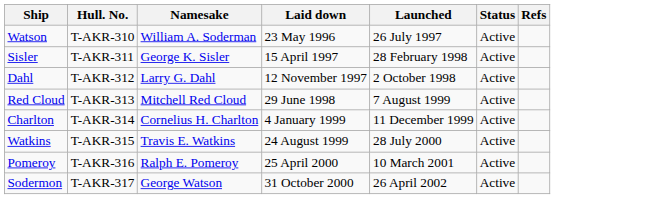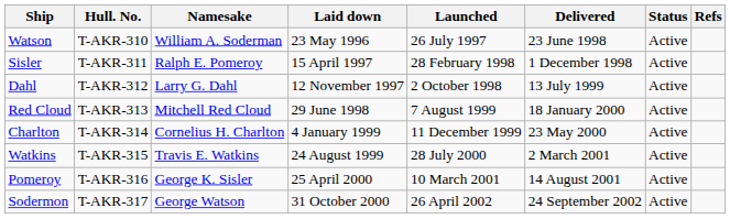+ column: Delivered | 23 June 1998 | 1 December 1998 | 13 July 1999 | 18 January 2000 | 23 May 2000 | 2 March 2001 | 14 August 2001 | 24 September 2002
Sisler | Namesake: George K. Sisler -> Ralph E. Pomeroy
Pomeroy | Namesake: Ralph E. Pomeroy -> George K. Sisler
